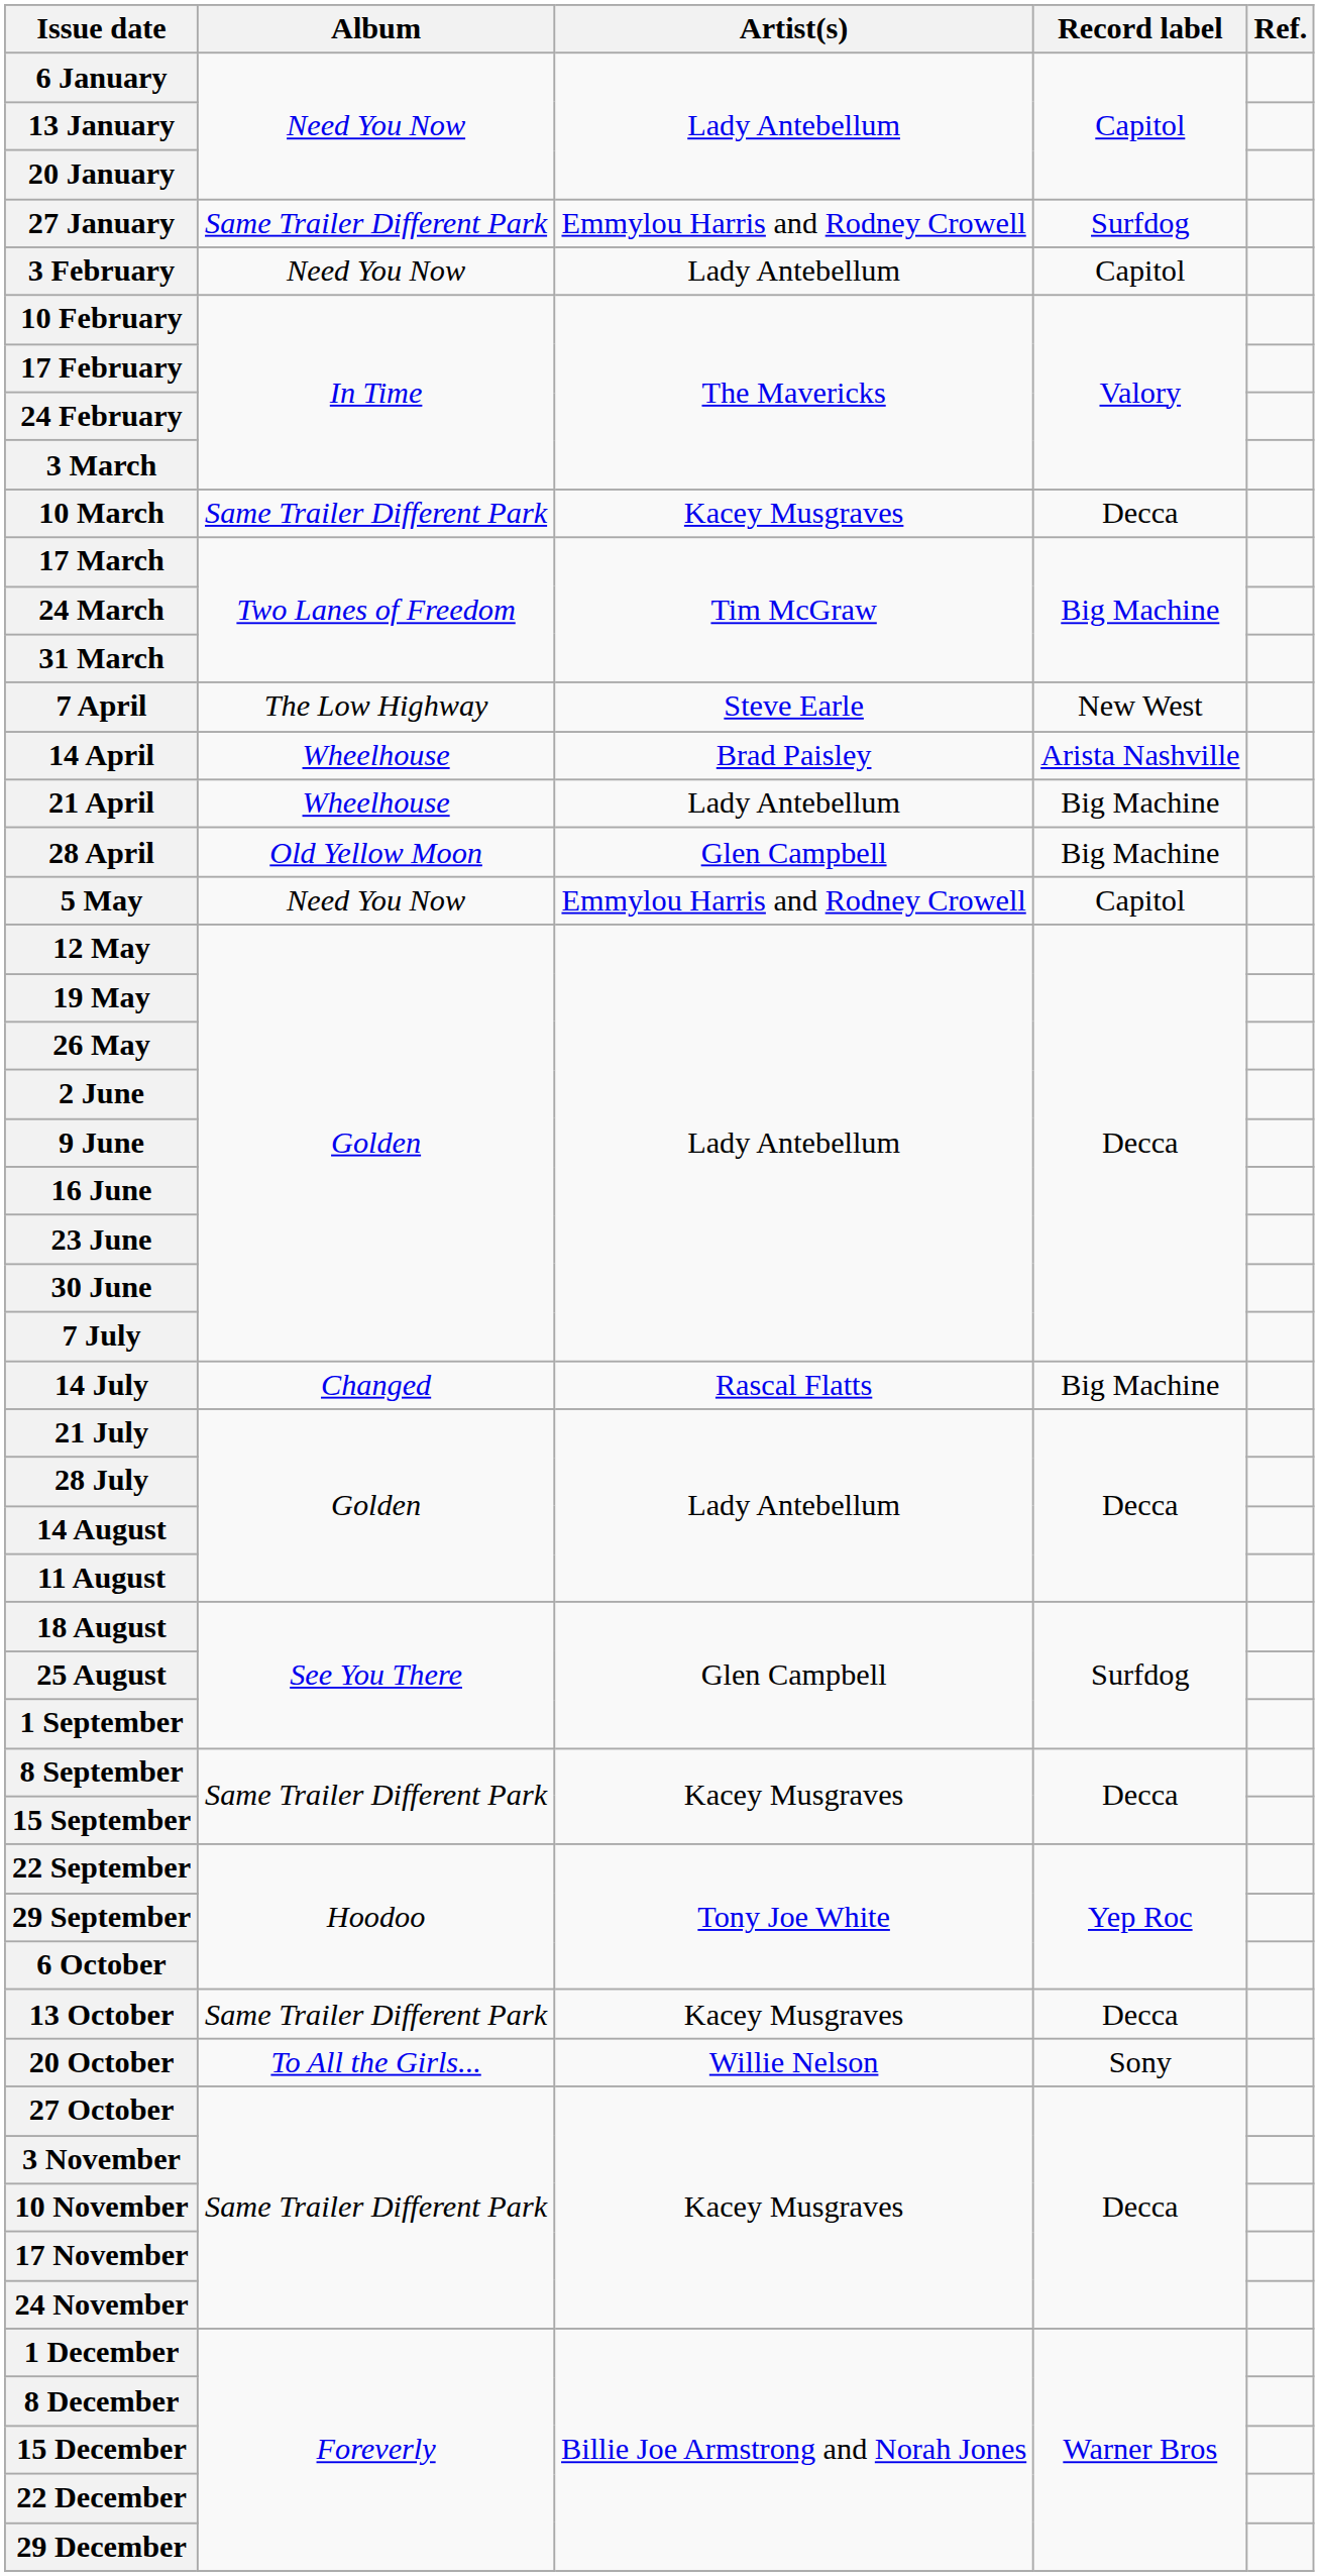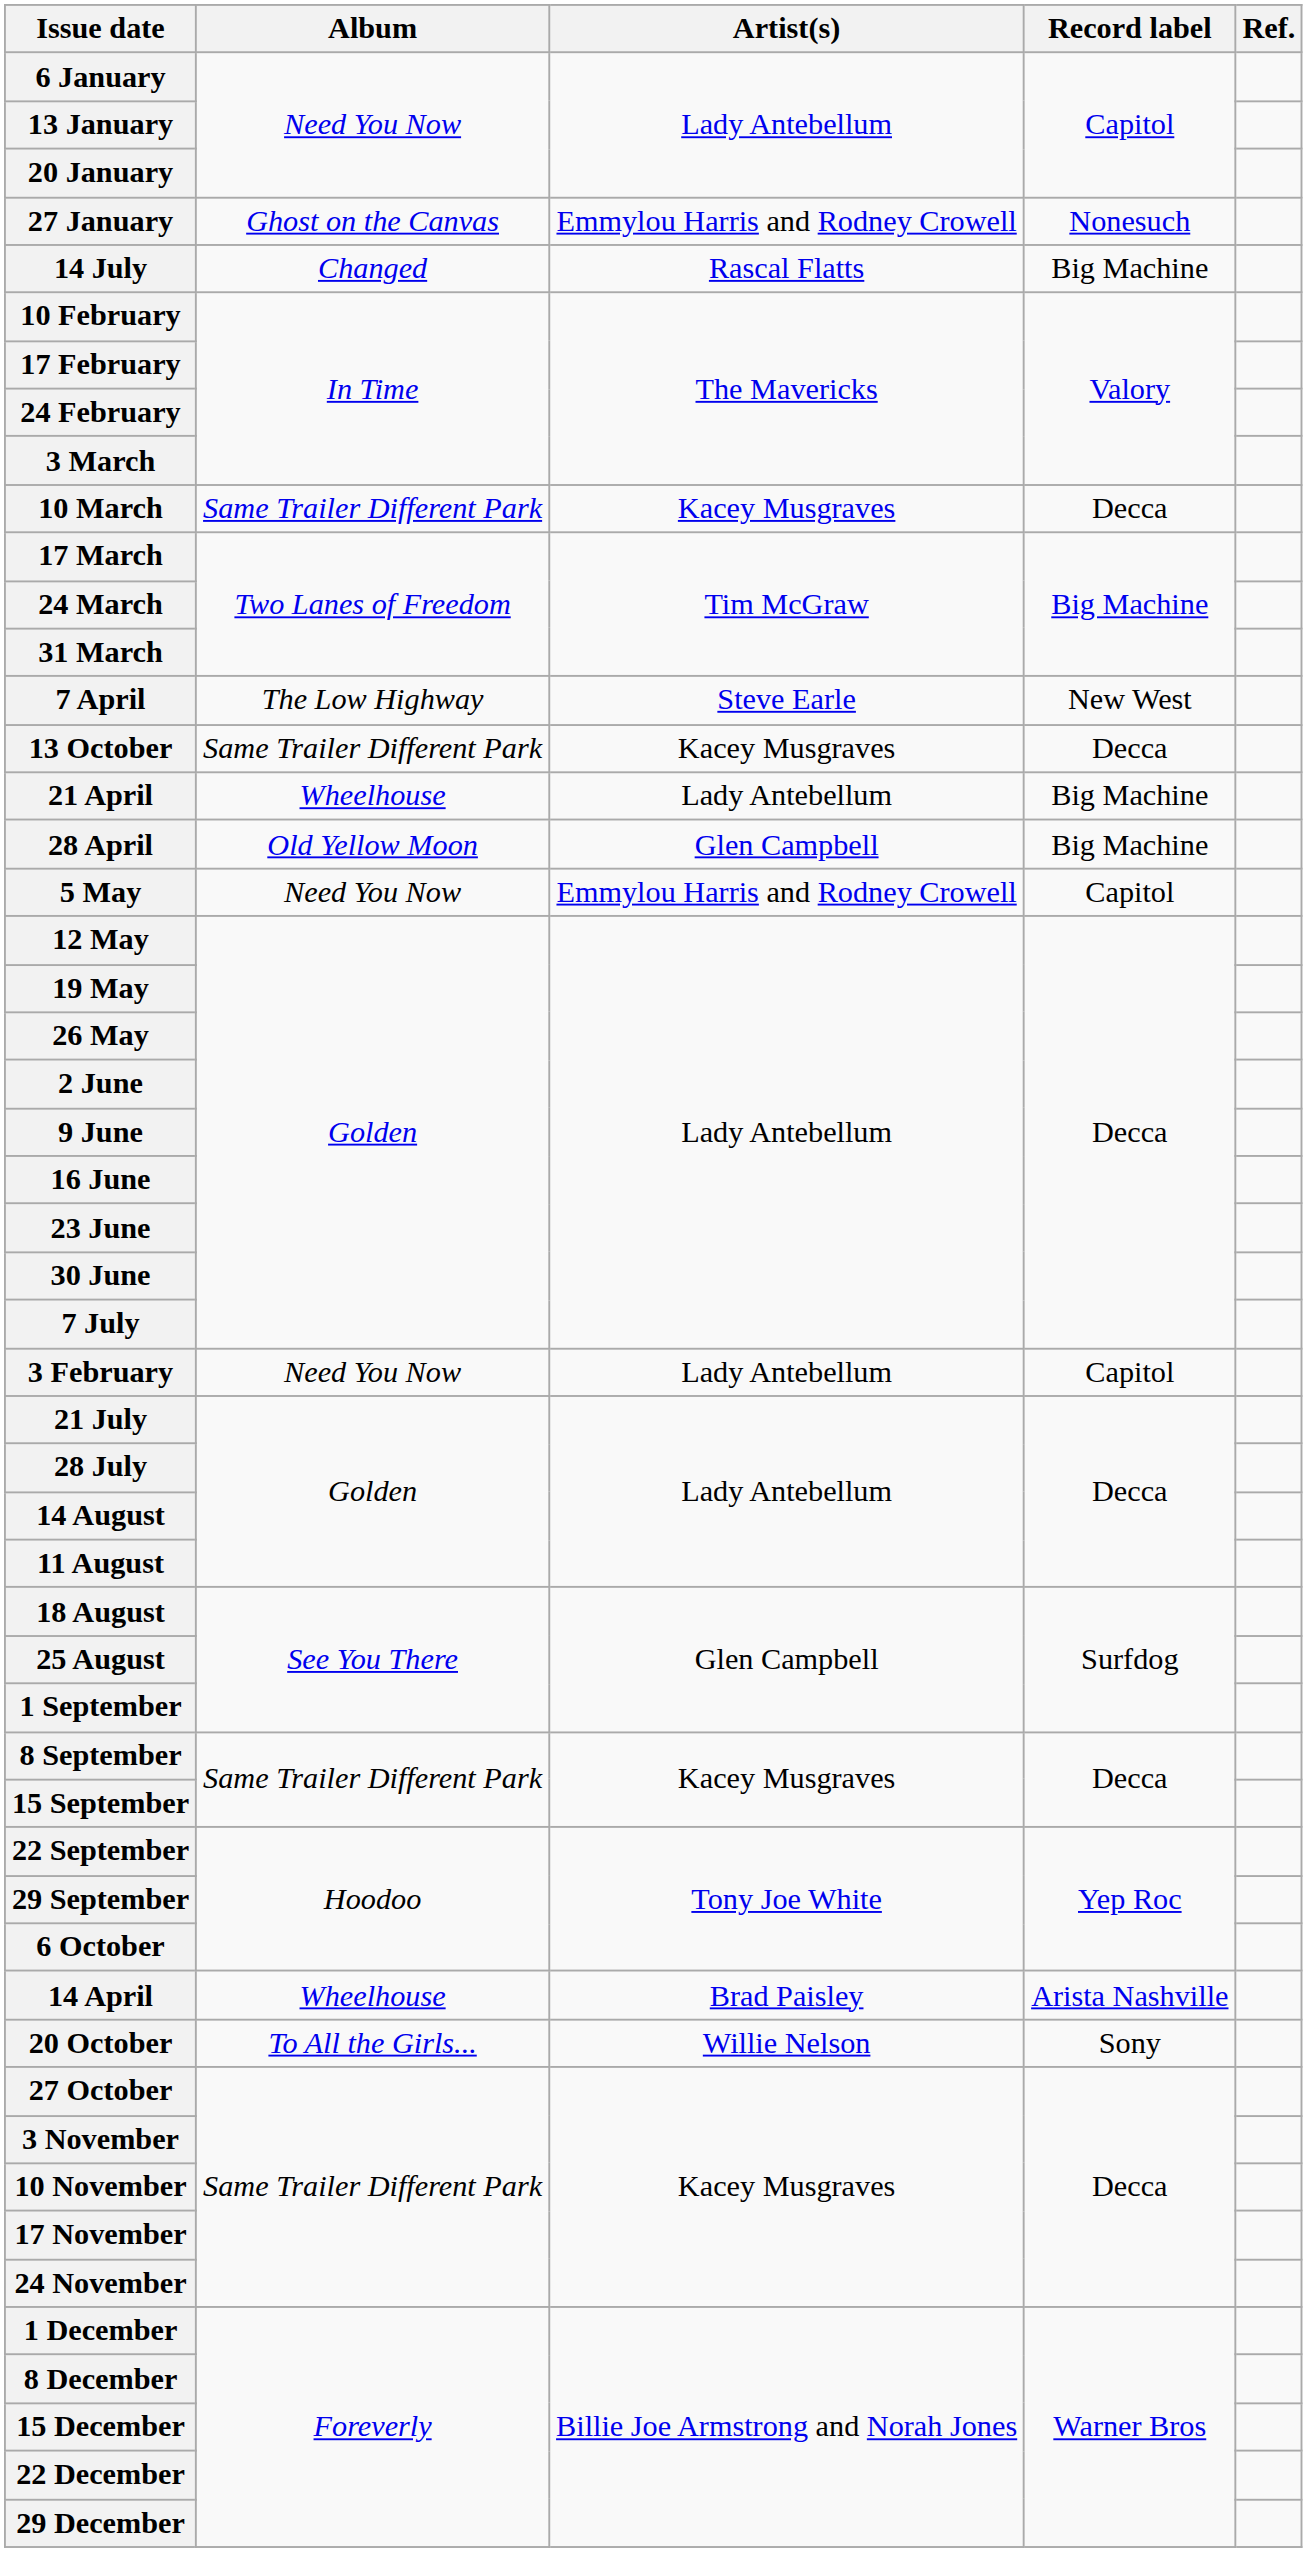27 January | Album: Same Trailer Different Park -> Ghost on the Canvas
27 January | Record label: Surfdog -> Nonesuch
rows swapped: 3 February <-> 14 July
rows swapped: 14 April <-> 13 October
